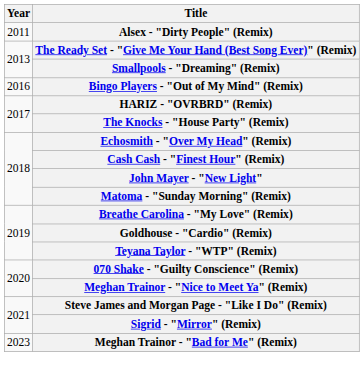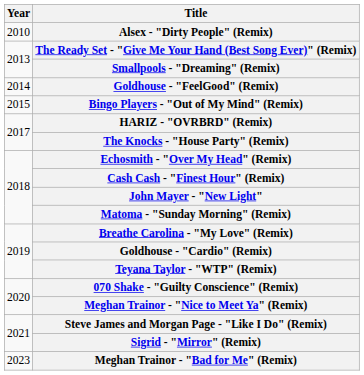Alsex - "Dirty People" (Remix) | Year: 2011 -> 2010
+ row: 2014 | Goldhouse - "FeelGood" (Remix)
Bingo Players - "Out of My Mind" (Remix) | Year: 2016 -> 2015
